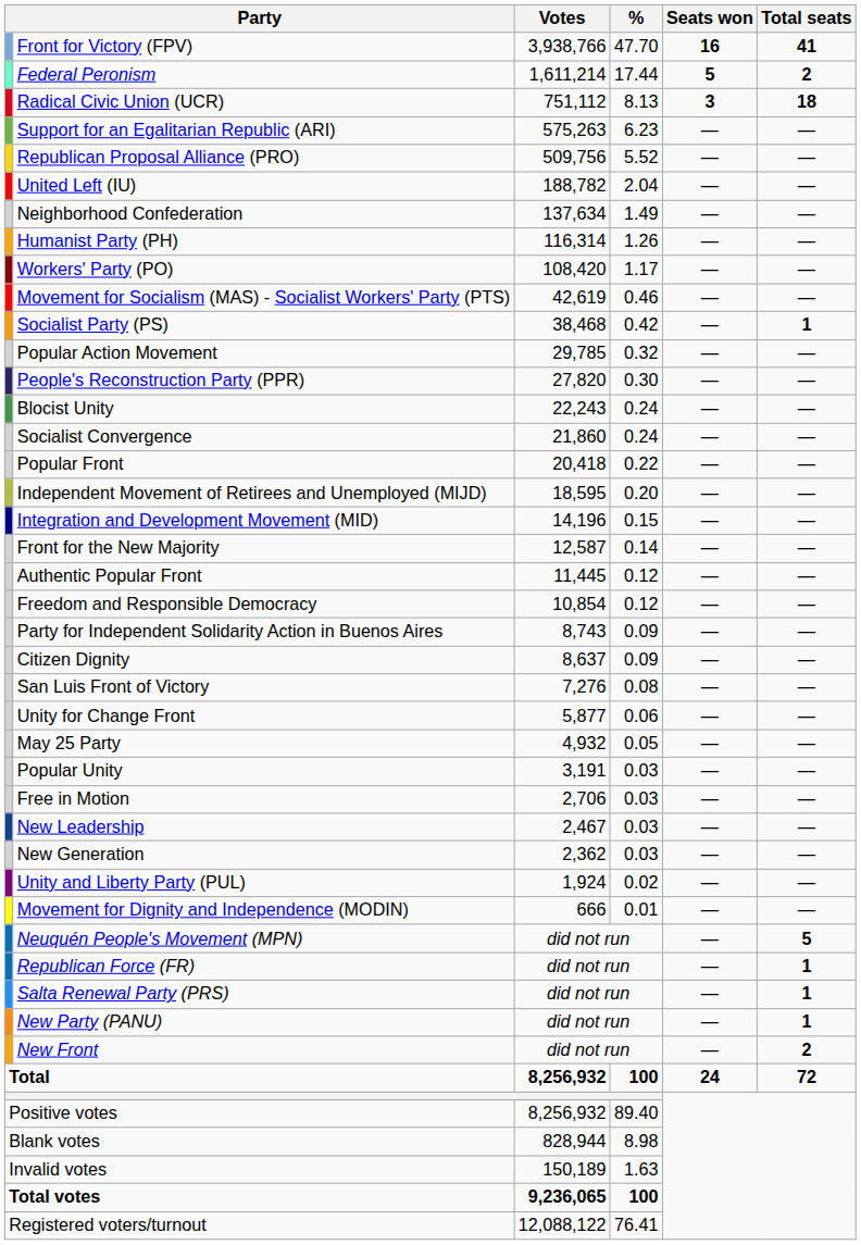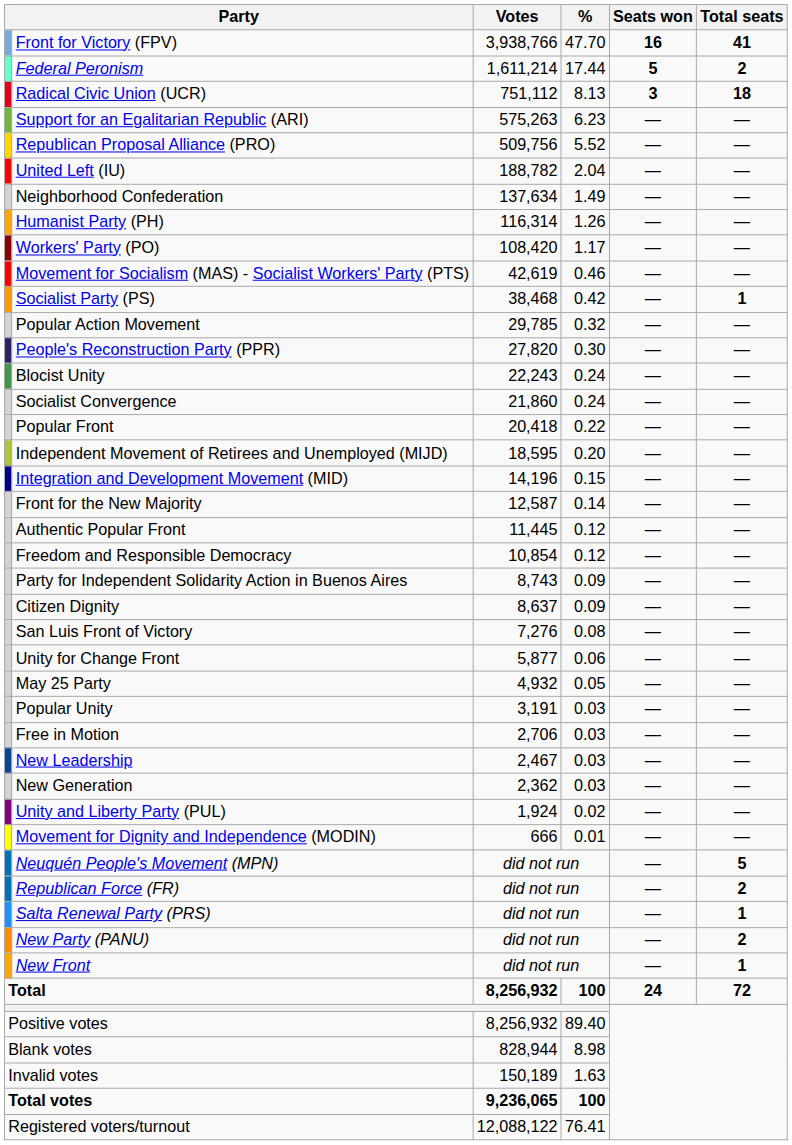Republican Force (FR) | Total seats: 1 -> 2
New Party (PANU) | Total seats: 1 -> 2
New Front | Total seats: 2 -> 1
